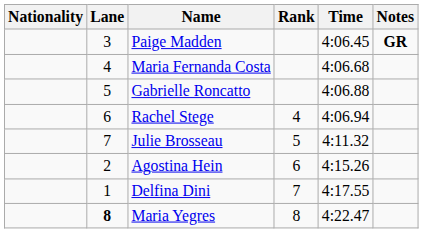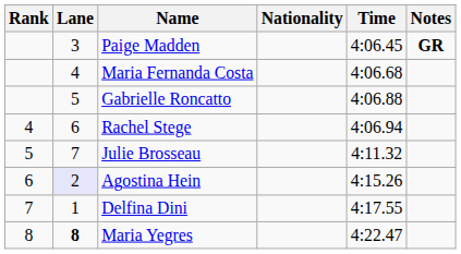columns swapped: Rank <-> Nationality
Agostina Hein | Lane: no background -> lavender background
